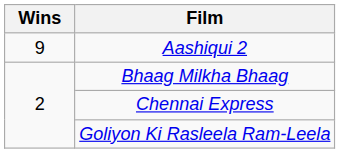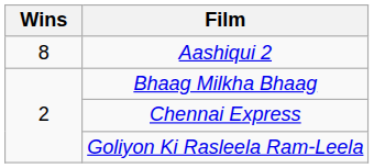Aashiqui 2 | Wins: 9 -> 8
